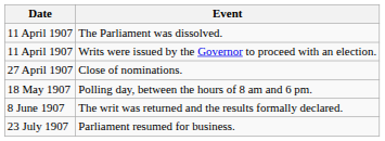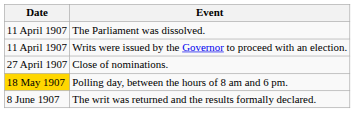Polling day, between the hours of 8 am and 6 pm. | Date: no background -> gold background
- row: 23 July 1907 | Parliament resumed for business.
